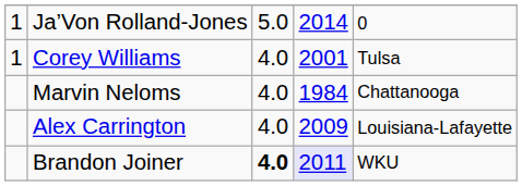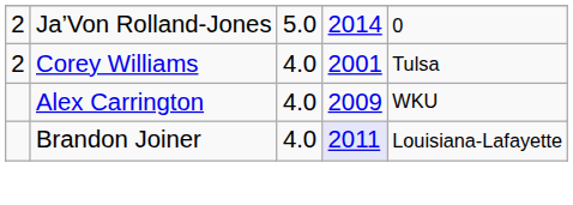Ja’Von Rolland-Jones | column 1: 1 -> 2
Corey Williams | column 1: 1 -> 2
- row: Marvin Neloms | 4.0 | 1984 | Chattanooga
Alex Carrington | column 5: Louisiana-Lafayette -> WKU
Brandon Joiner | column 3: bold -> normal
Brandon Joiner | column 5: WKU -> Louisiana-Lafayette
